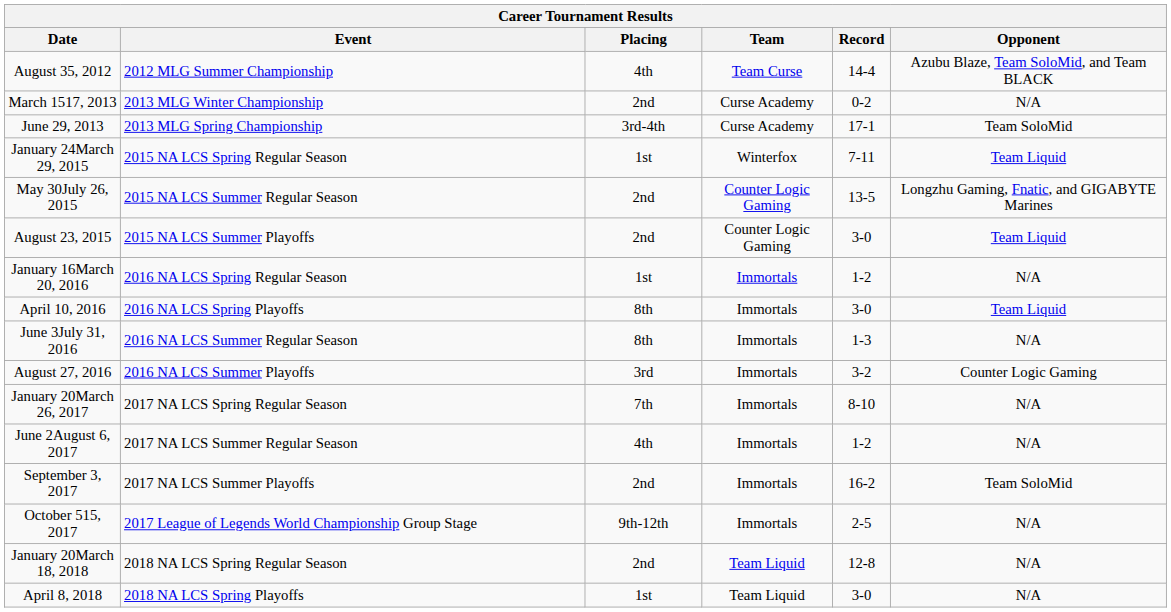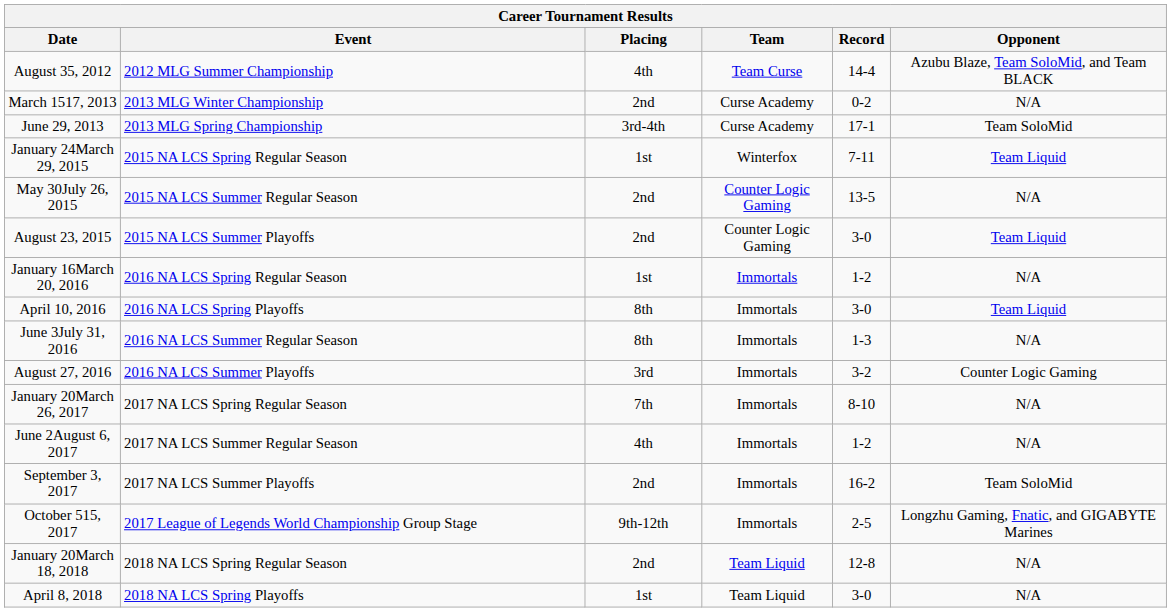May 30July 26, 2015 | Opponent: Longzhu Gaming, Fnatic, and GIGABYTE Marines -> N/A
October 515, 2017 | Opponent: N/A -> Longzhu Gaming, Fnatic, and GIGABYTE Marines
